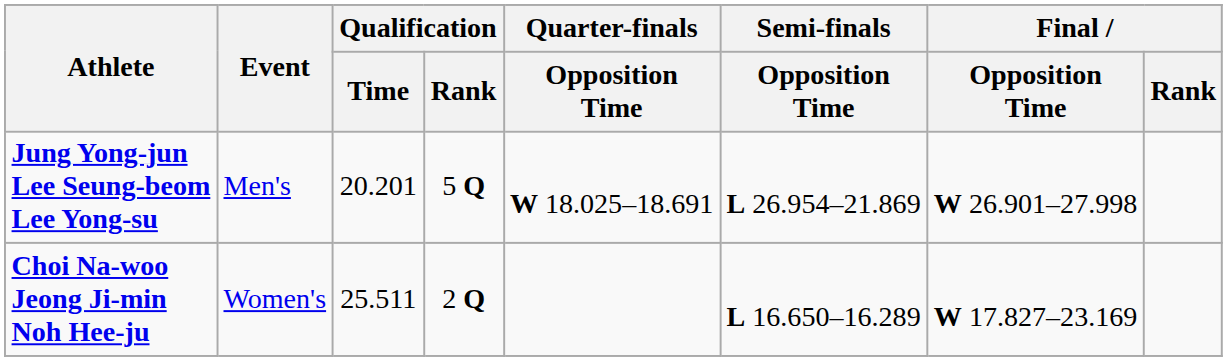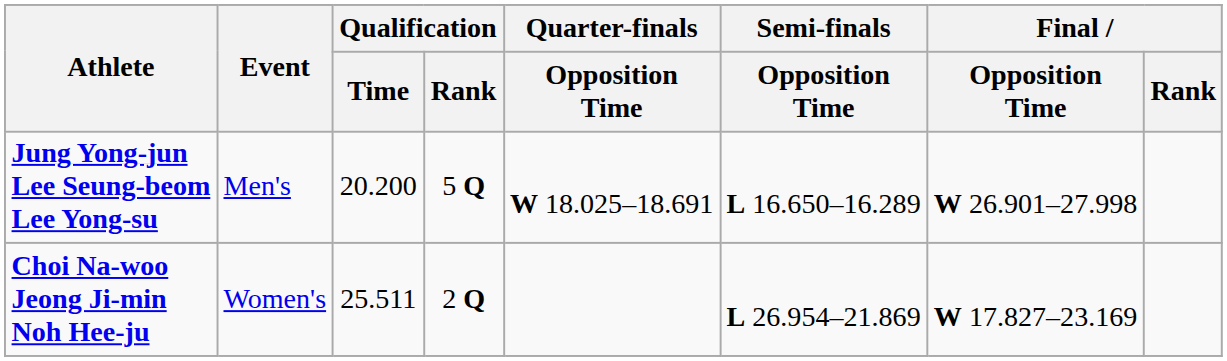Jung Yong-jun Lee Seung-beom Lee Yong-su | Qualification / Time: 20.201 -> 20.200
Jung Yong-jun Lee Seung-beom Lee Yong-su | Semi-finals / Opposition Time: L 26.954–21.869 -> L 16.650–16.289
Choi Na-woo Jeong Ji-min Noh Hee-ju | Semi-finals / Opposition Time: L 16.650–16.289 -> L 26.954–21.869
